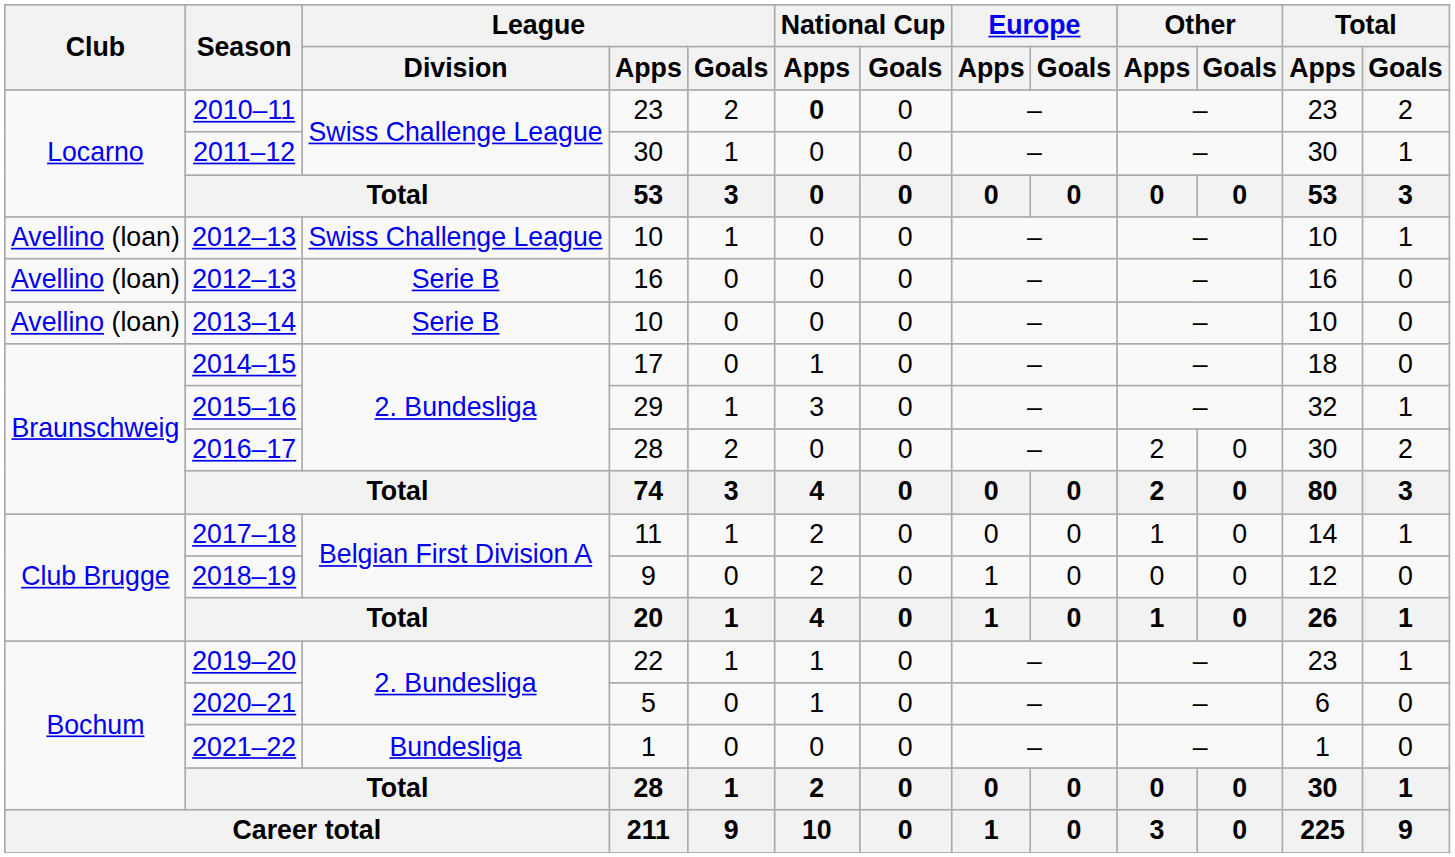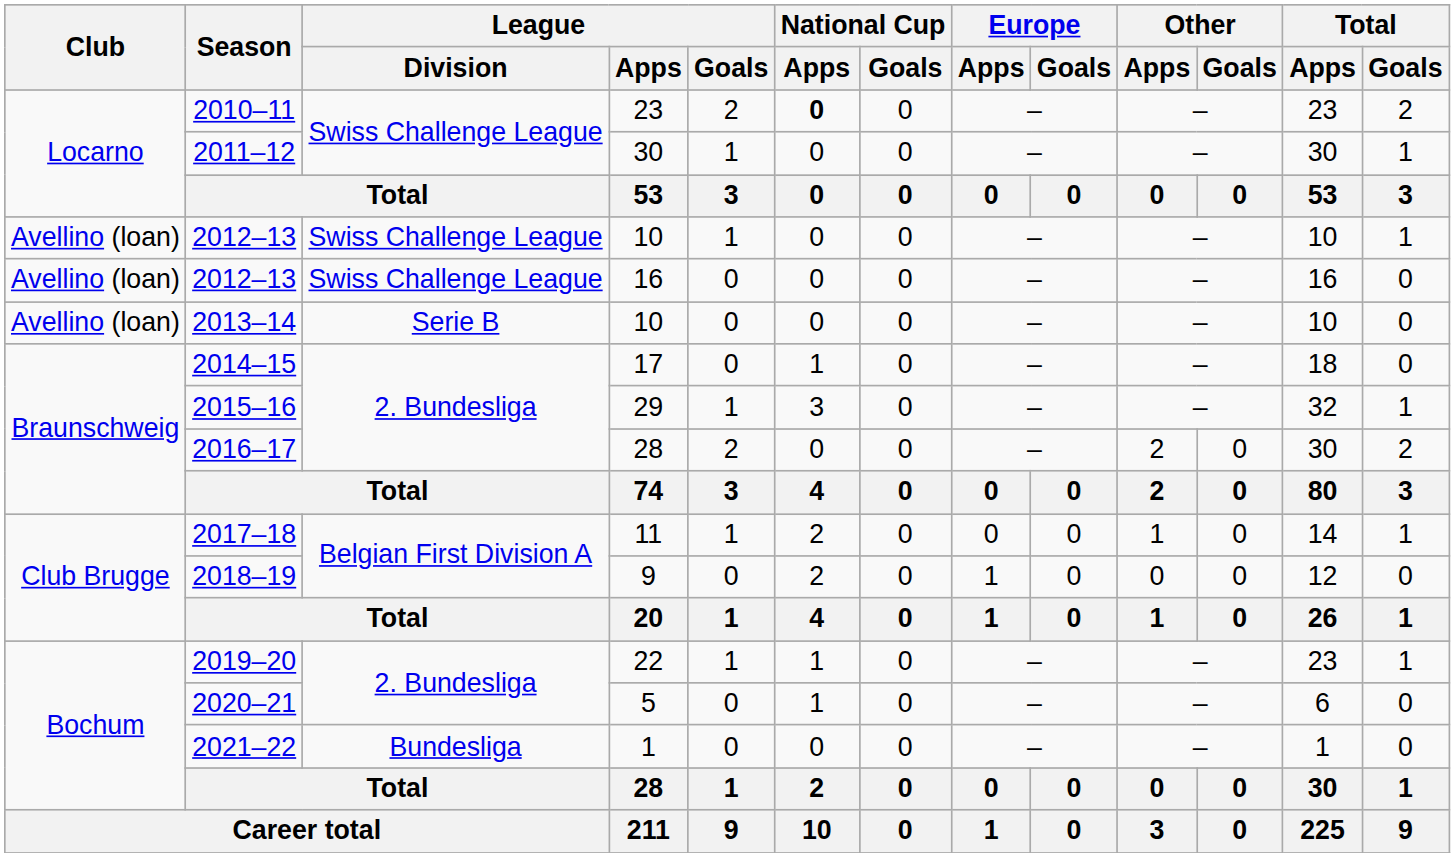2012–13 / 16 | League / Division: Serie B -> Swiss Challenge League
